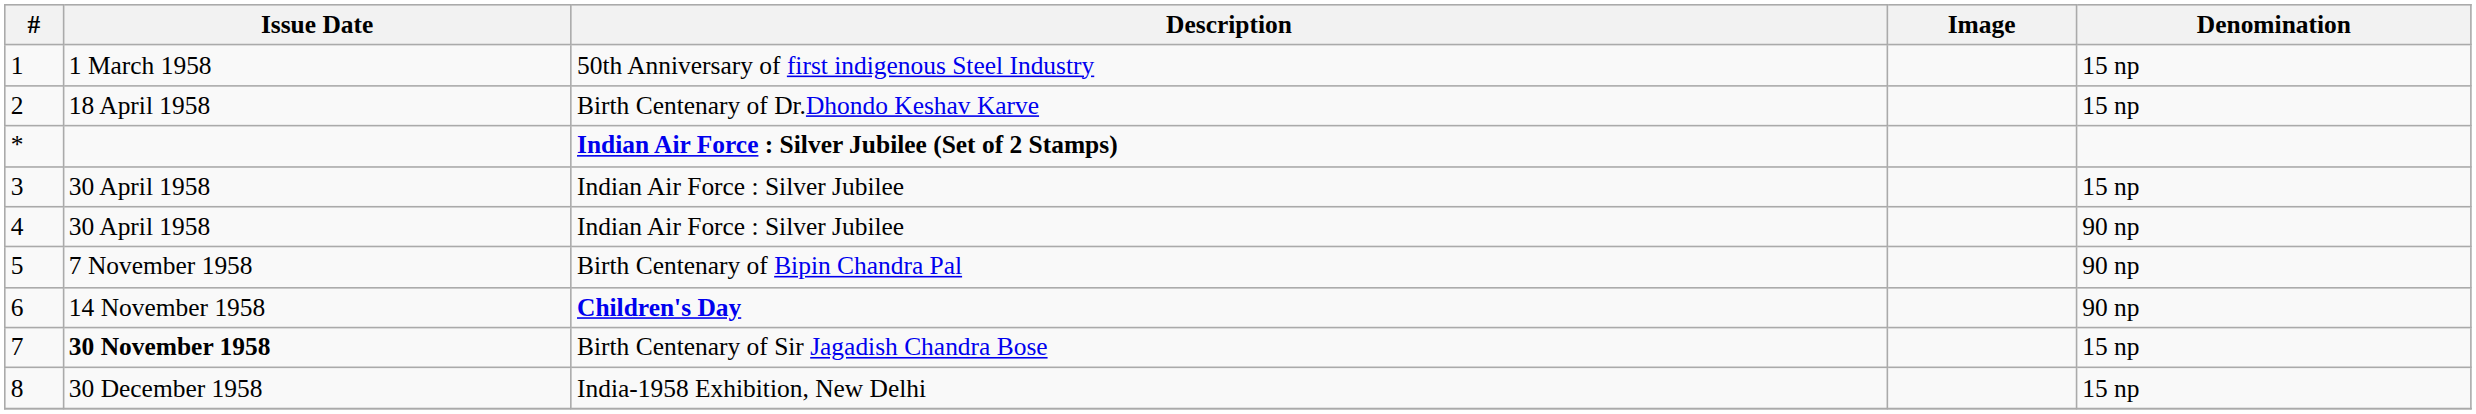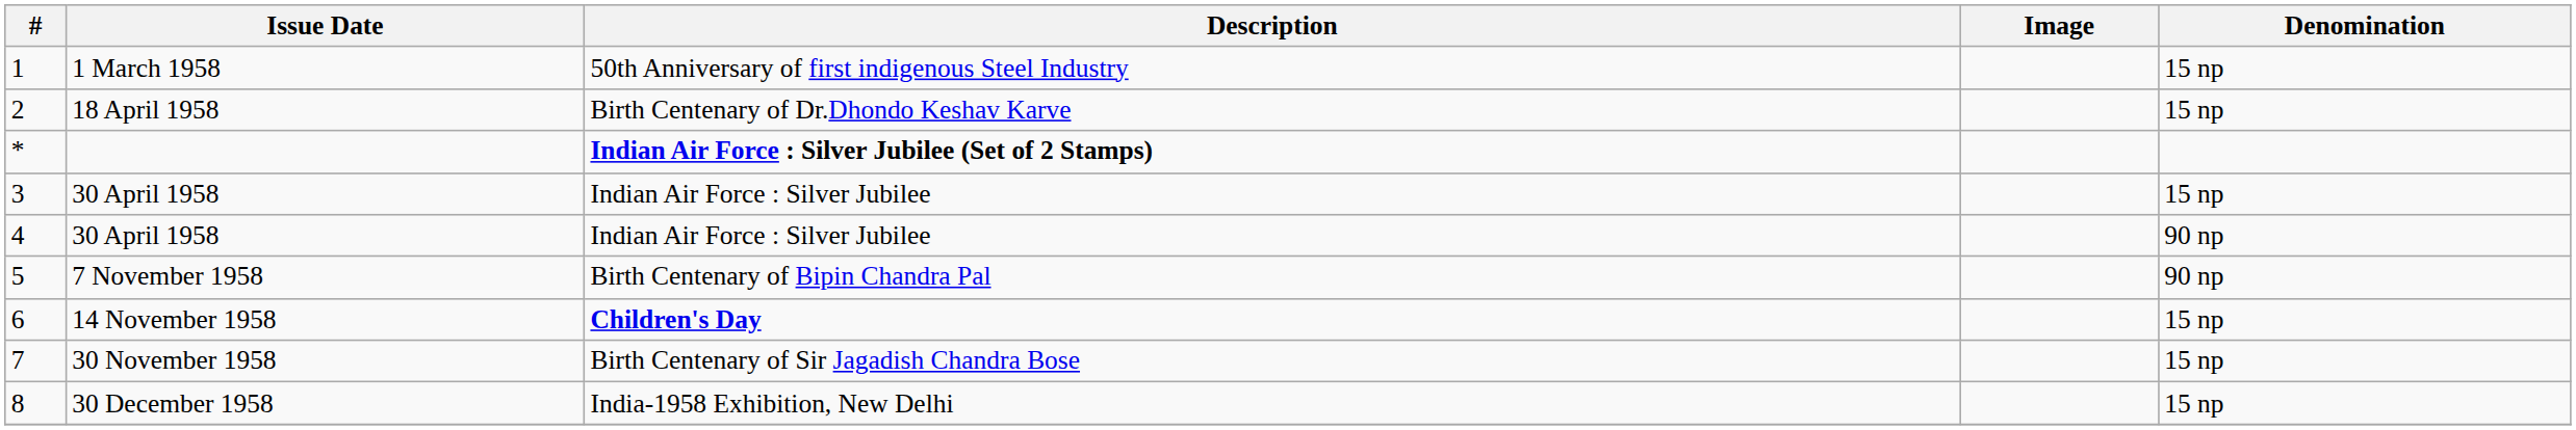6 | Denomination: 90 np -> 15 np
7 | Issue Date: bold -> normal
